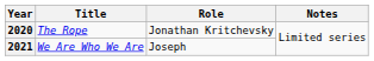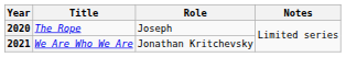2020 | Role: Jonathan Kritchevsky -> Joseph
2021 | Role: Joseph -> Jonathan Kritchevsky
